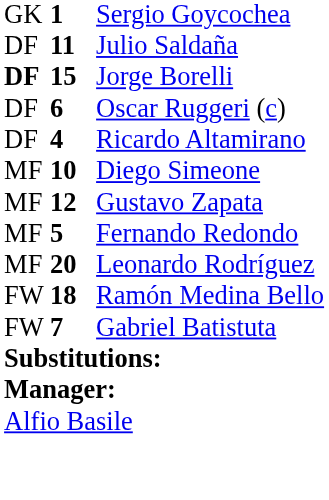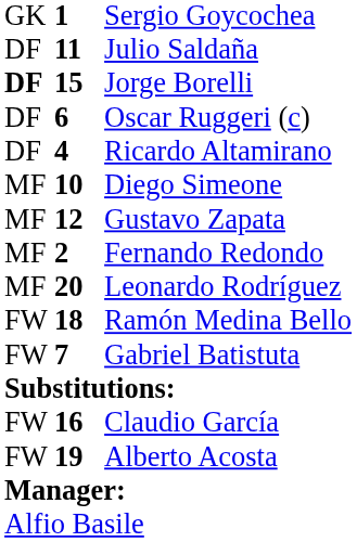Fernando Redondo | column 2: 5 -> 2
+ row: FW | 16 | Claudio García
+ row: FW | 19 | Alberto Acosta
